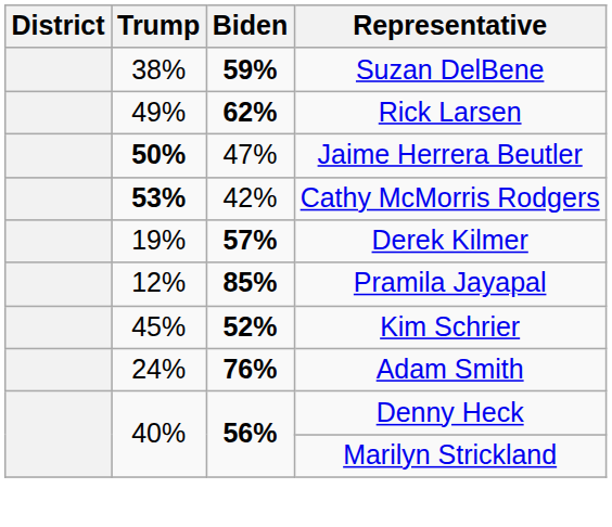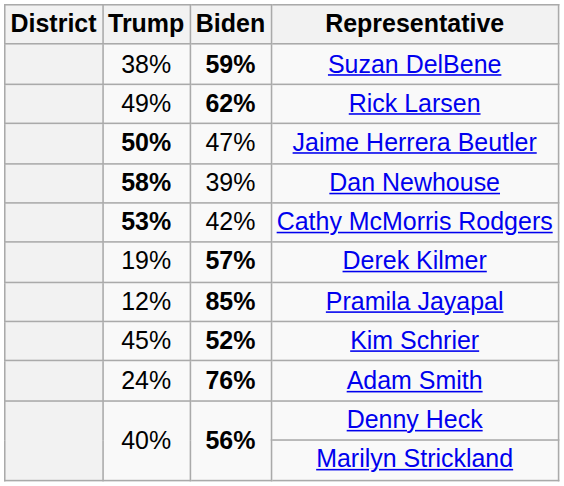+ row: 58% | 39% | Dan Newhouse
